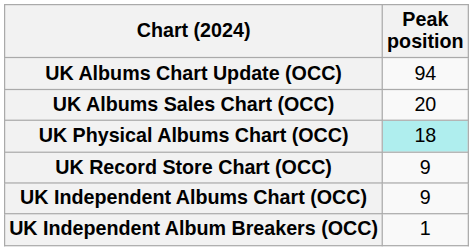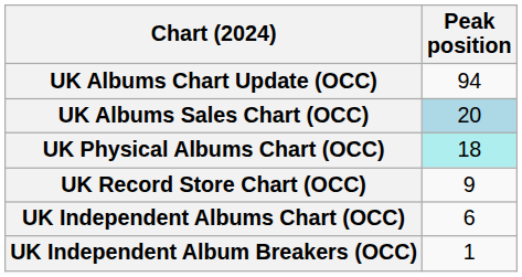UK Albums Sales Chart (OCC) | Peak position: no background -> lightblue background
UK Independent Albums Chart (OCC) | Peak position: 9 -> 6
